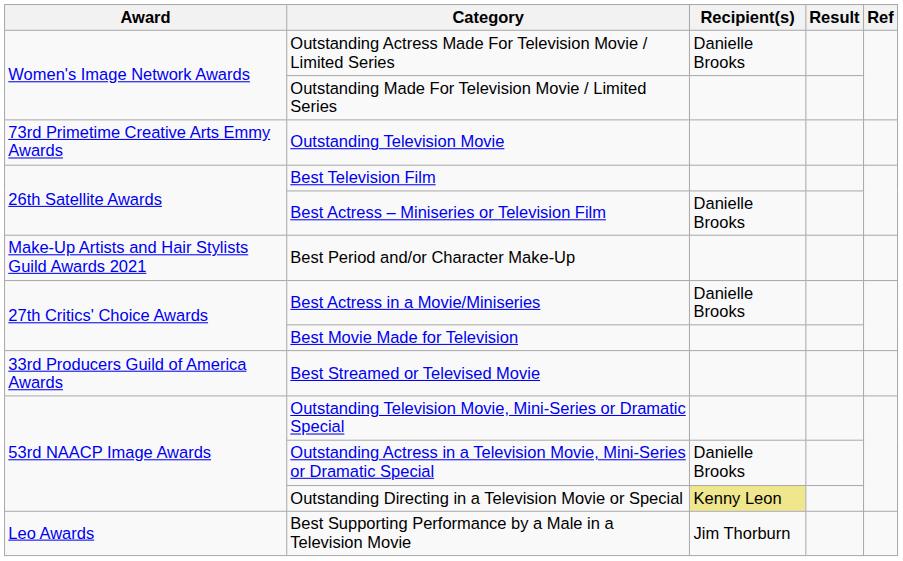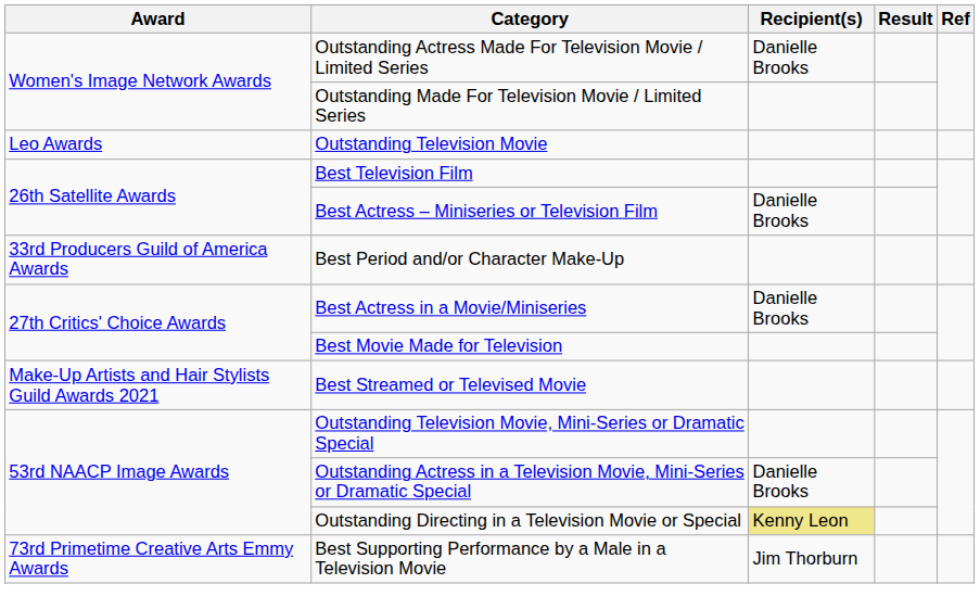Outstanding Television Movie | Award: 73rd Primetime Creative Arts Emmy Awards -> Leo Awards
Best Period and/or Character Make-Up | Award: Make-Up Artists and Hair Stylists Guild Awards 2021 -> 33rd Producers Guild of America Awards
Best Streamed or Televised Movie | Award: 33rd Producers Guild of America Awards -> Make-Up Artists and Hair Stylists Guild Awards 2021
Best Supporting Performance by a Male in a Television Movie | Award: Leo Awards -> 73rd Primetime Creative Arts Emmy Awards
